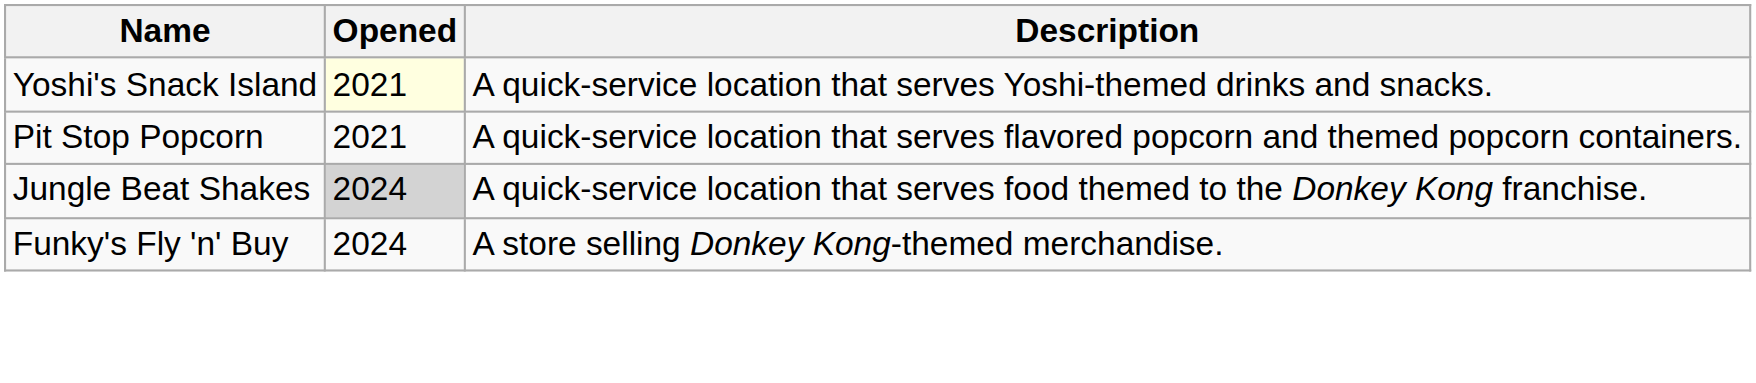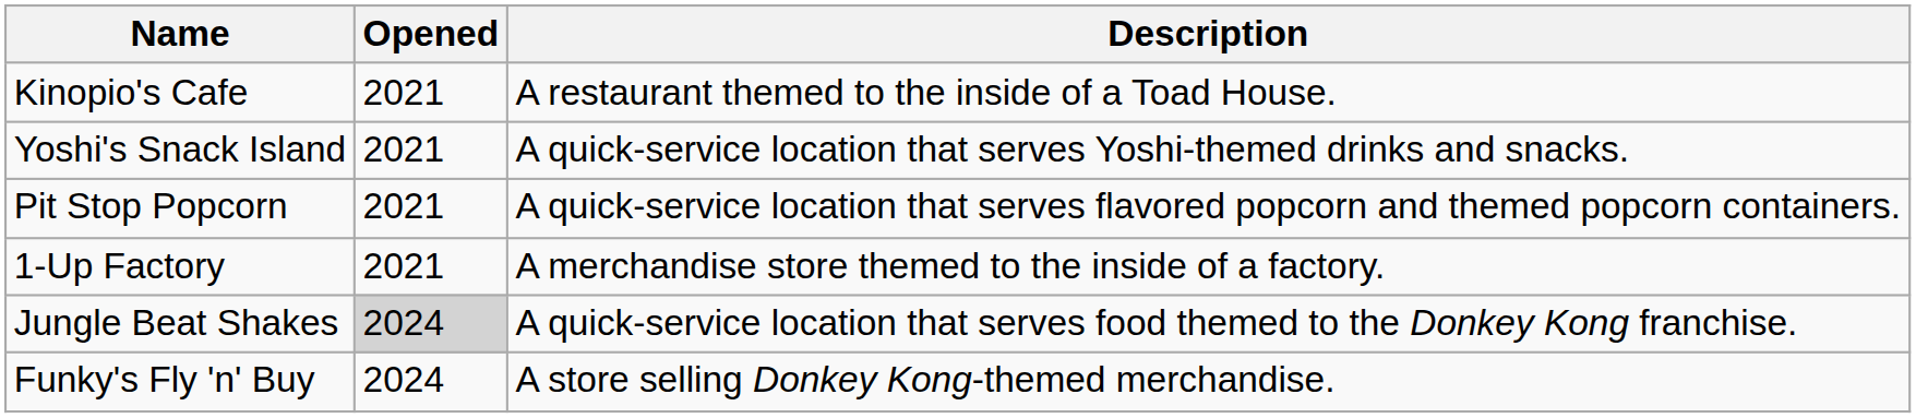+ row: Kinopio's Cafe | 2021 | A restaurant themed to the inside of a Toad House.
Yoshi's Snack Island | Opened: lightyellow background -> no background
+ row: 1-Up Factory | 2021 | A merchandise store themed to the inside of a factory.
